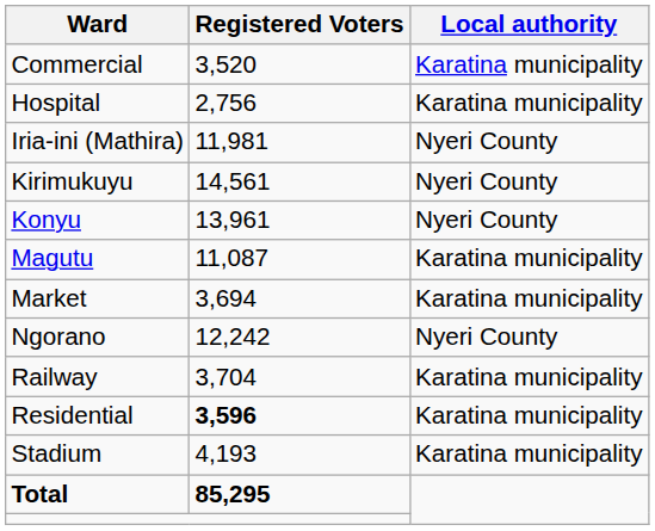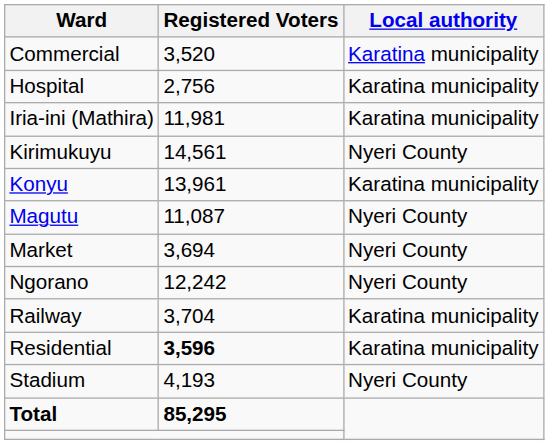Iria-ini (Mathira) | Local authority: Nyeri County -> Karatina municipality
Konyu | Local authority: Nyeri County -> Karatina municipality
Magutu | Local authority: Karatina municipality -> Nyeri County
Market | Local authority: Karatina municipality -> Nyeri County
Stadium | Local authority: Karatina municipality -> Nyeri County
